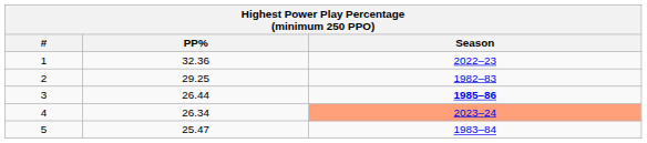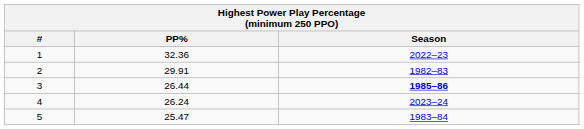2 | PP%: 29.25 -> 29.91
4 | PP%: 26.34 -> 26.24
4 | Season: lightsalmon background -> no background
